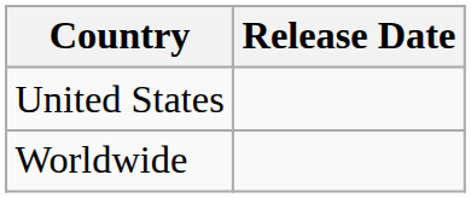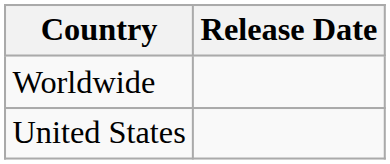rows swapped: Worldwide <-> United States
